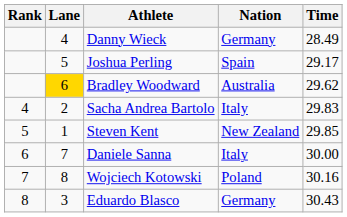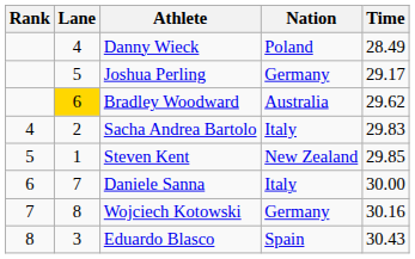Danny Wieck | Nation: Germany -> Poland
Joshua Perling | Nation: Spain -> Germany
Wojciech Kotowski | Nation: Poland -> Germany
Eduardo Blasco | Nation: Germany -> Spain
